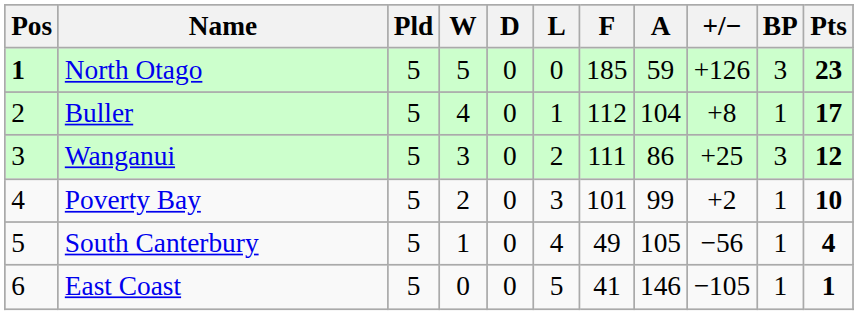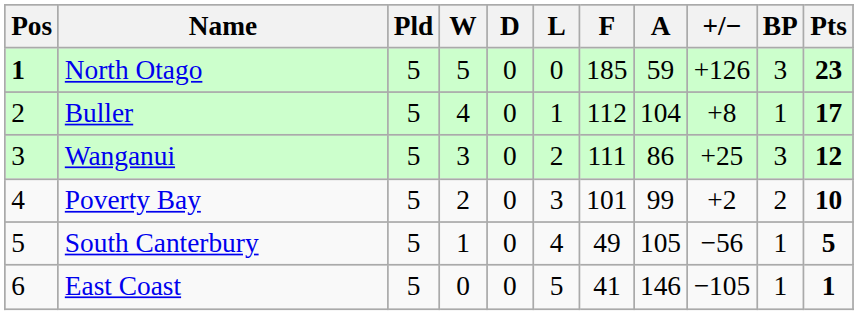Poverty Bay | BP: 1 -> 2
South Canterbury | Pts: 4 -> 5
